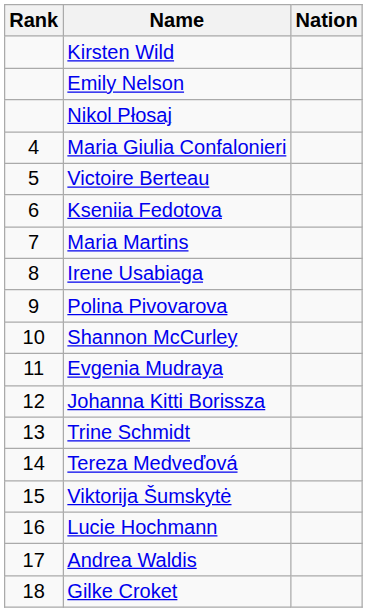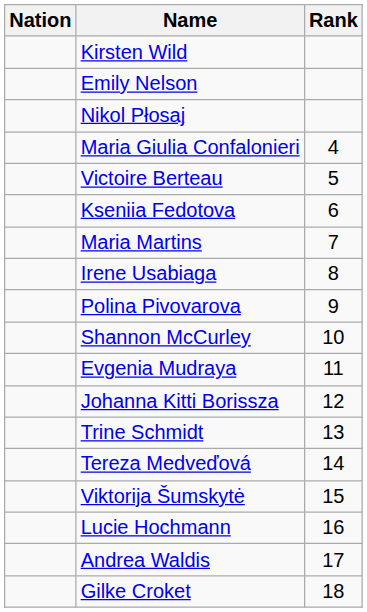columns swapped: Rank <-> Nation
